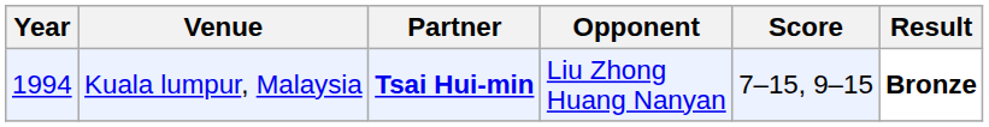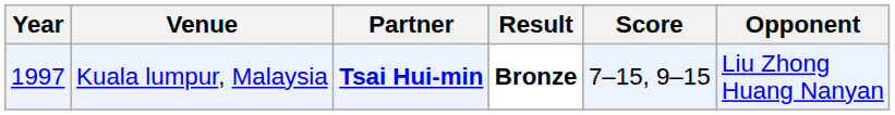columns swapped: Opponent <-> Result
Kuala lumpur, Malaysia | Year: 1994 -> 1997
